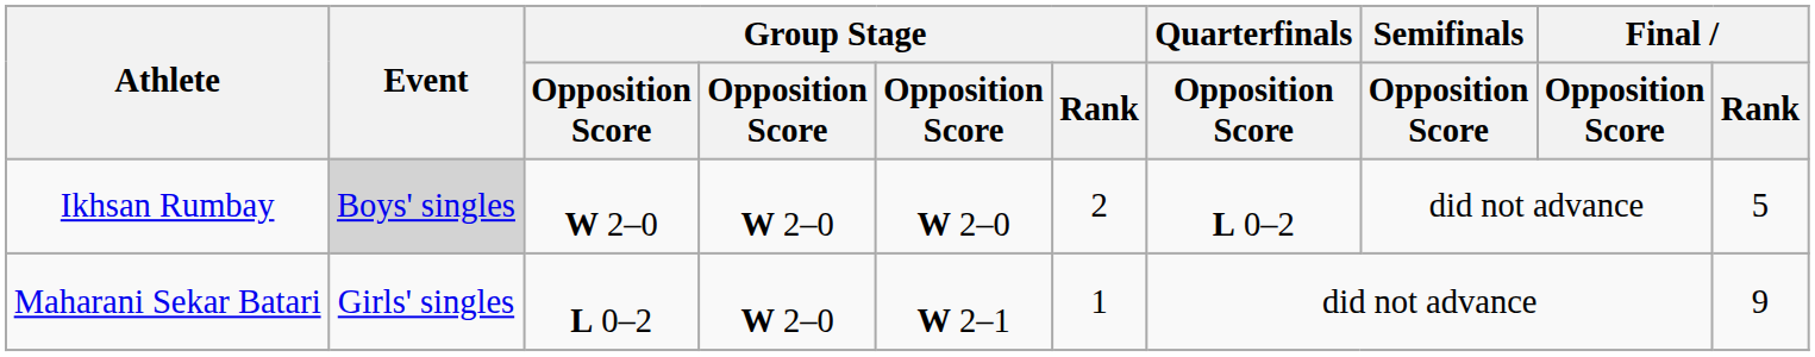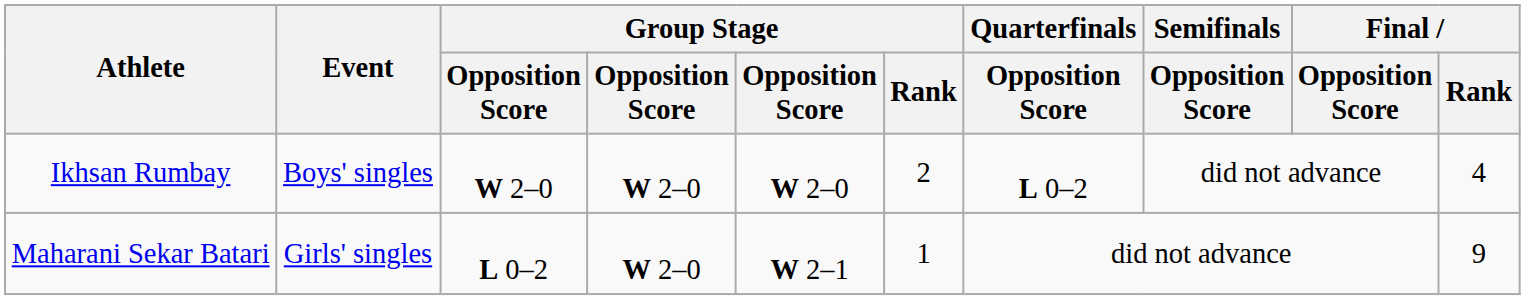Ikhsan Rumbay | Event: lightgrey background -> no background
Ikhsan Rumbay | Final / Rank: 5 -> 4
